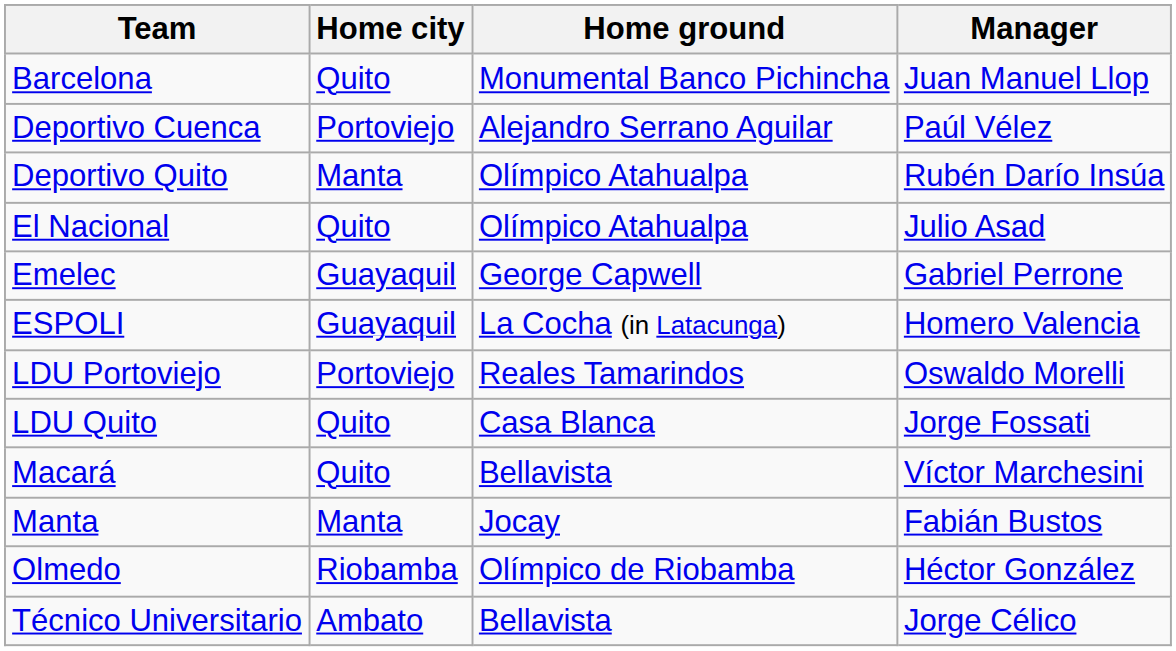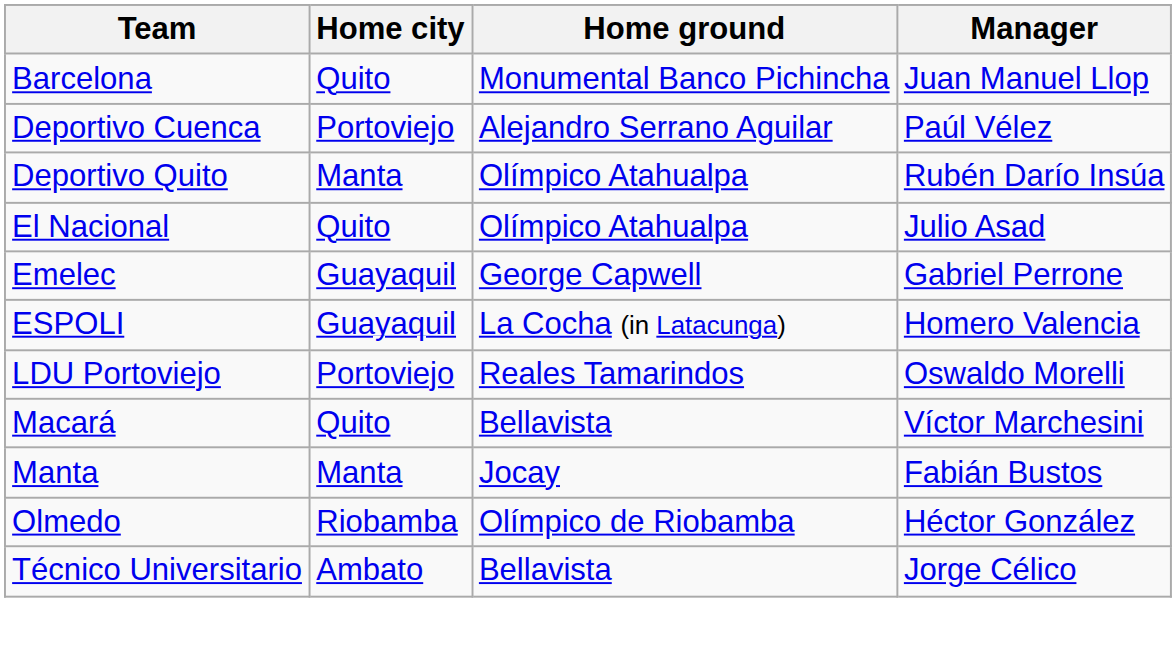- row: LDU Quito | Quito | Casa Blanca | Jorge Fossati
